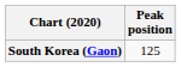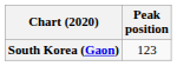South Korea (Gaon) | Peak position: 125 -> 123
